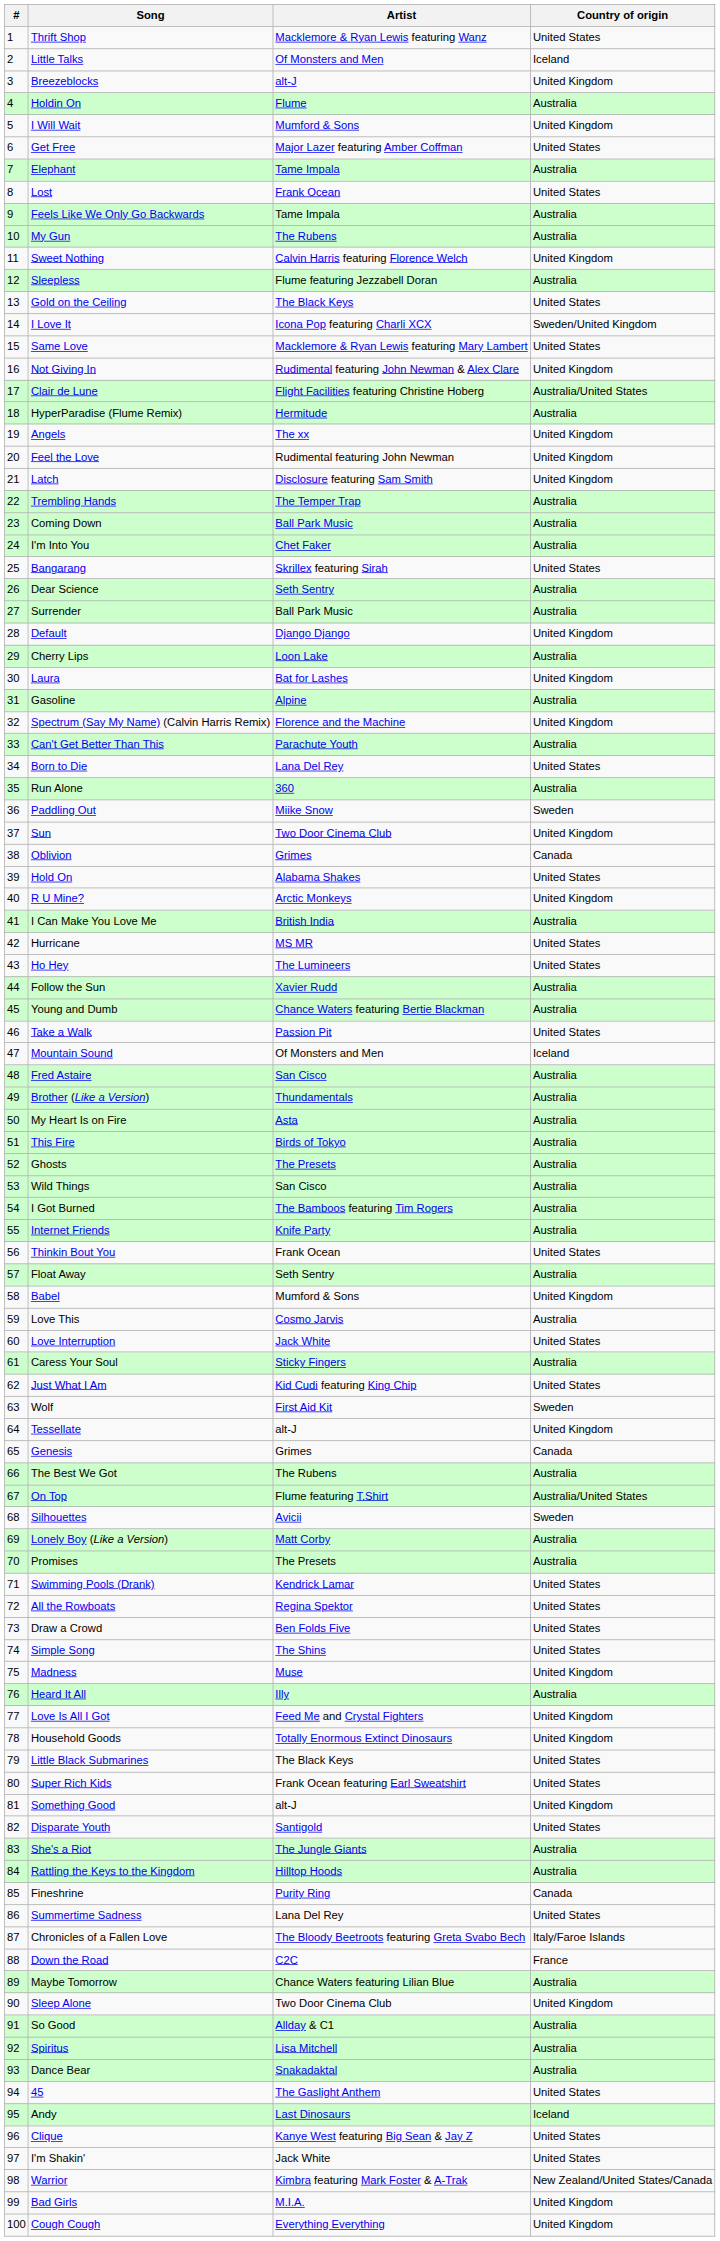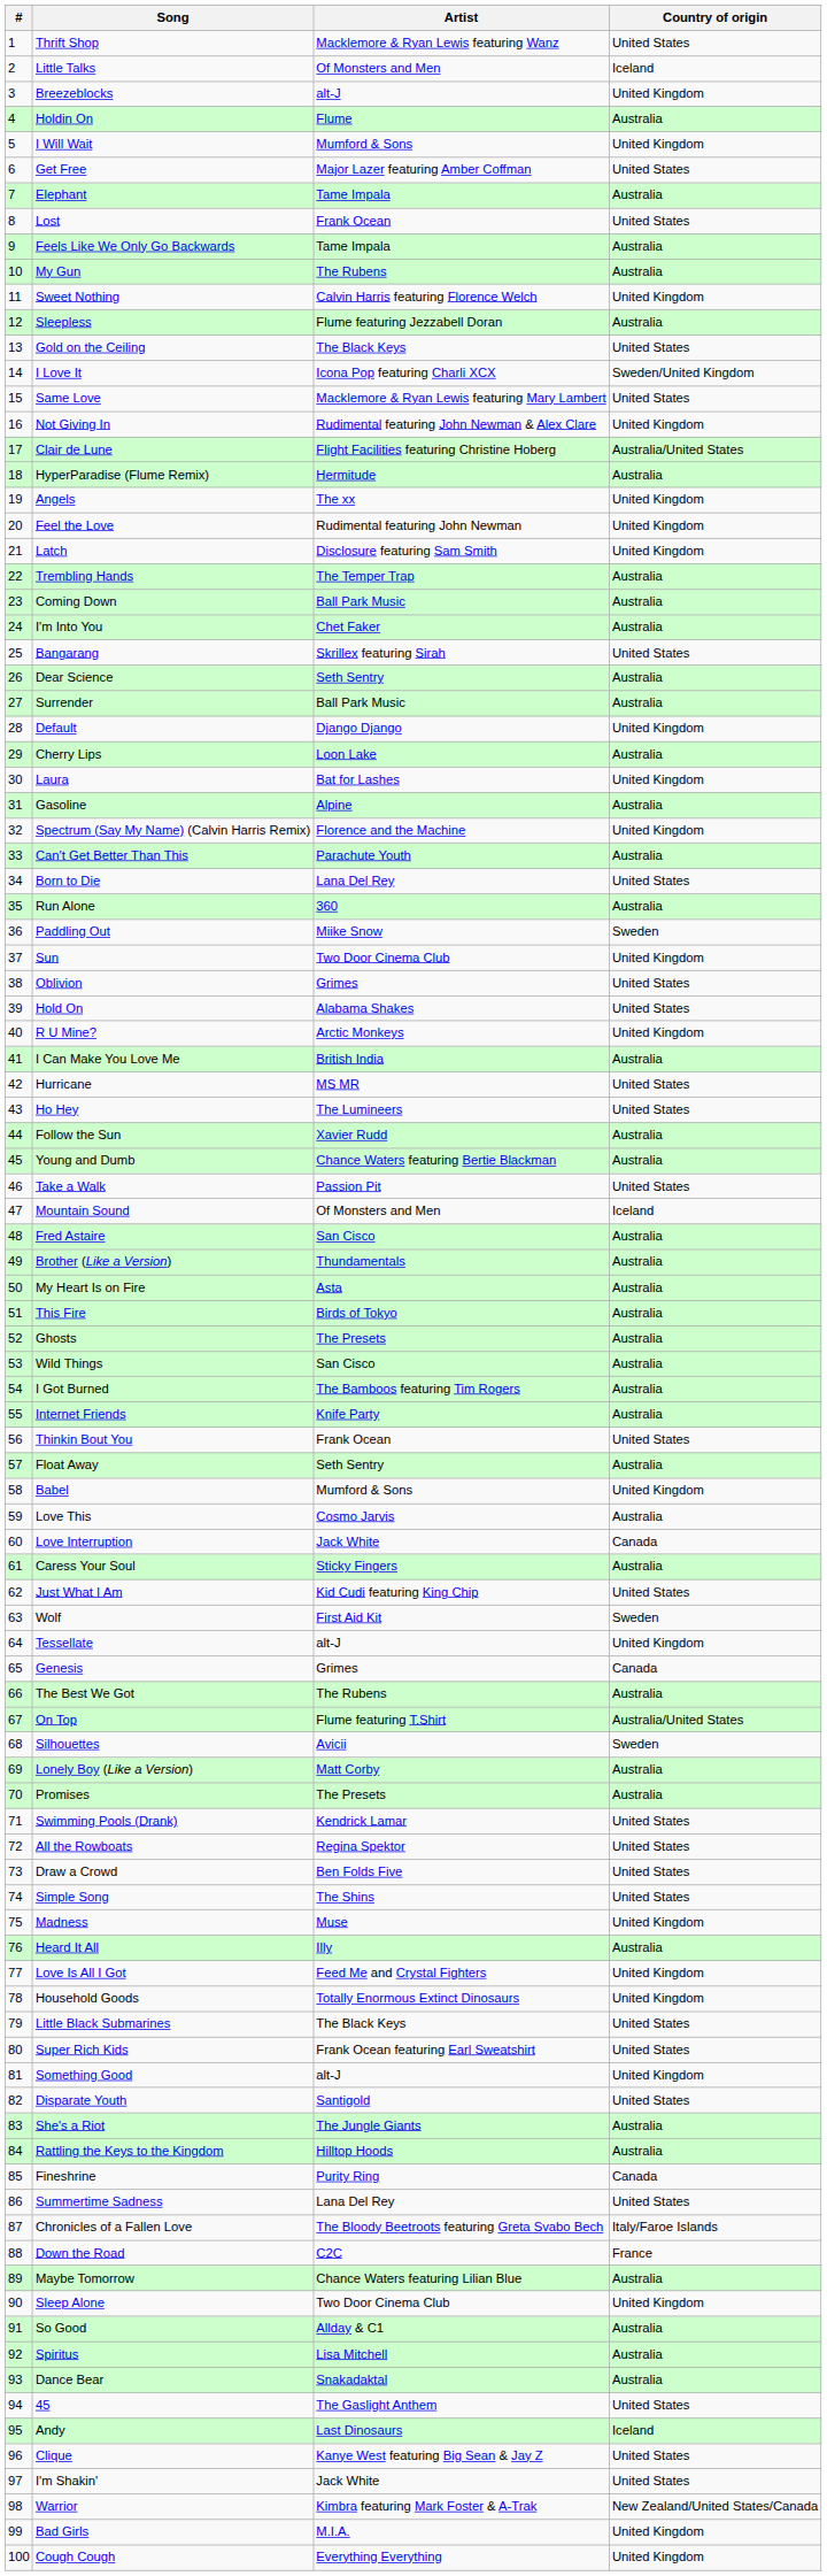Oblivion | Country of origin: Canada -> United States
Love Interruption | Country of origin: United States -> Canada
